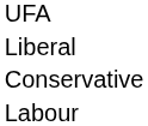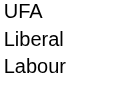- row: Conservative
